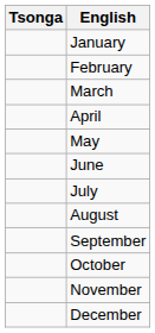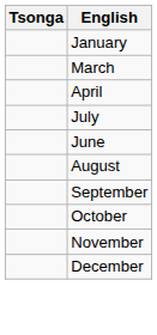- row: February
- row: May
rows swapped: June <-> July
